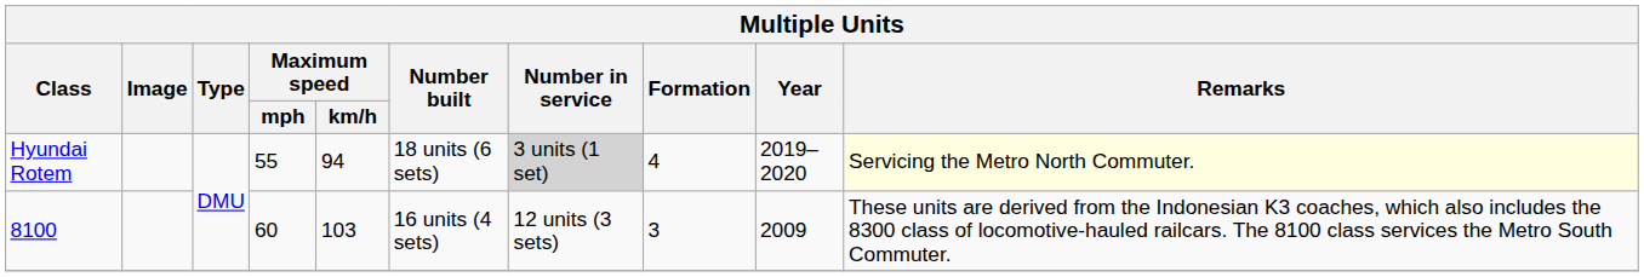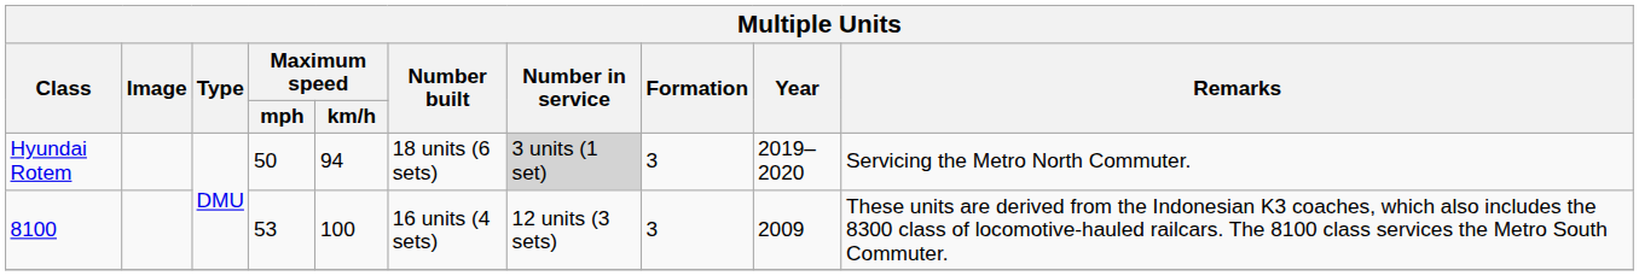Hyundai Rotem | Maximum speed / mph: 55 -> 50
Hyundai Rotem | Formation: 4 -> 3
Hyundai Rotem | Remarks: lightyellow background -> no background
8100 | Maximum speed / mph: 60 -> 53
8100 | Maximum speed / km/h: 103 -> 100
